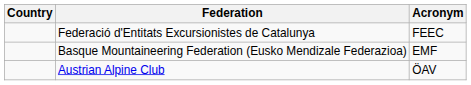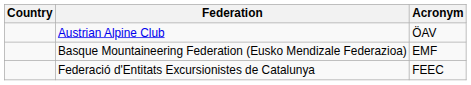rows swapped: Austrian Alpine Club <-> Federació d'Entitats Excursionistes de Catalunya
